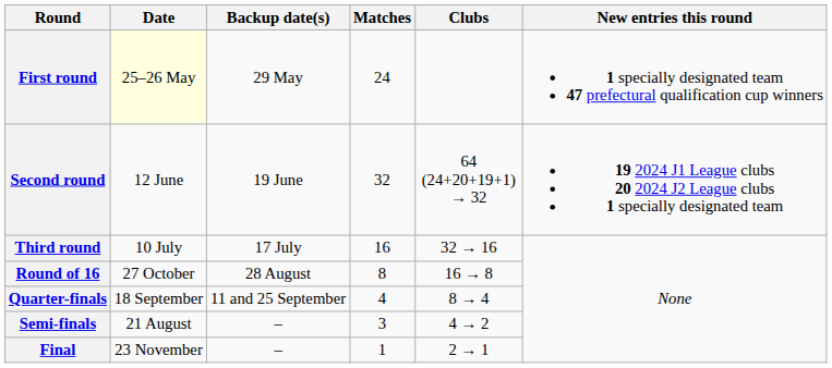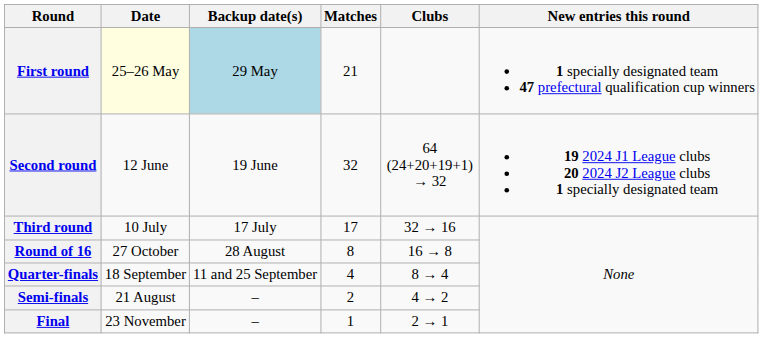First round | Backup date(s): no background -> lightblue background
First round | Matches: 24 -> 21
Third round | Matches: 16 -> 17
Semi-finals | Matches: 3 -> 2
